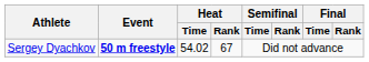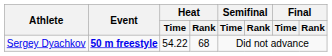Sergey Dyachkov | Heat / Time: 54.02 -> 54.22
Sergey Dyachkov | Heat / Rank: 67 -> 68
